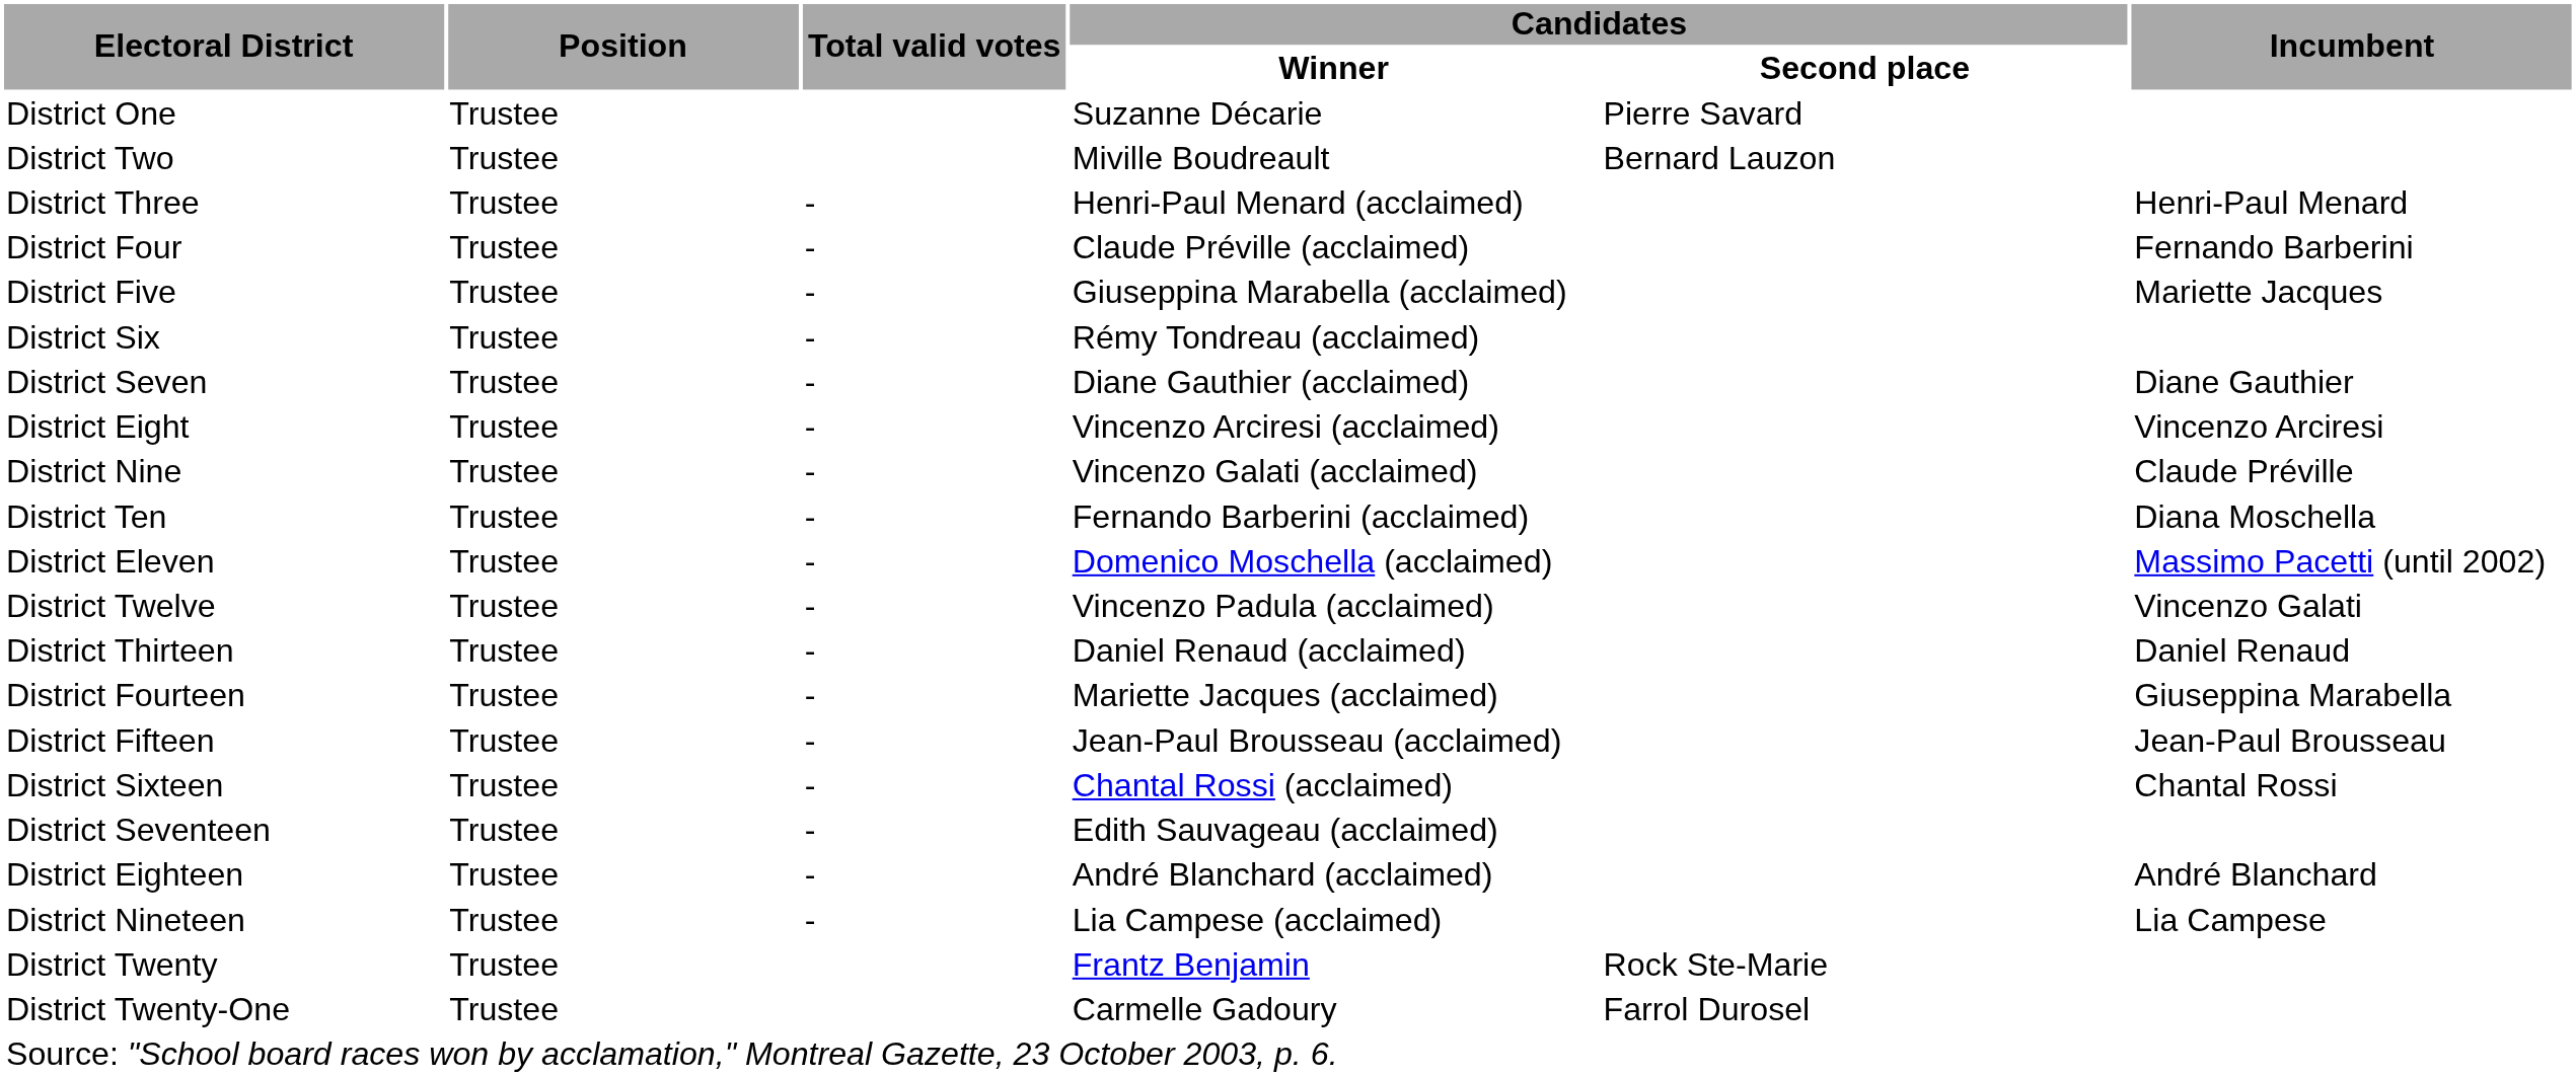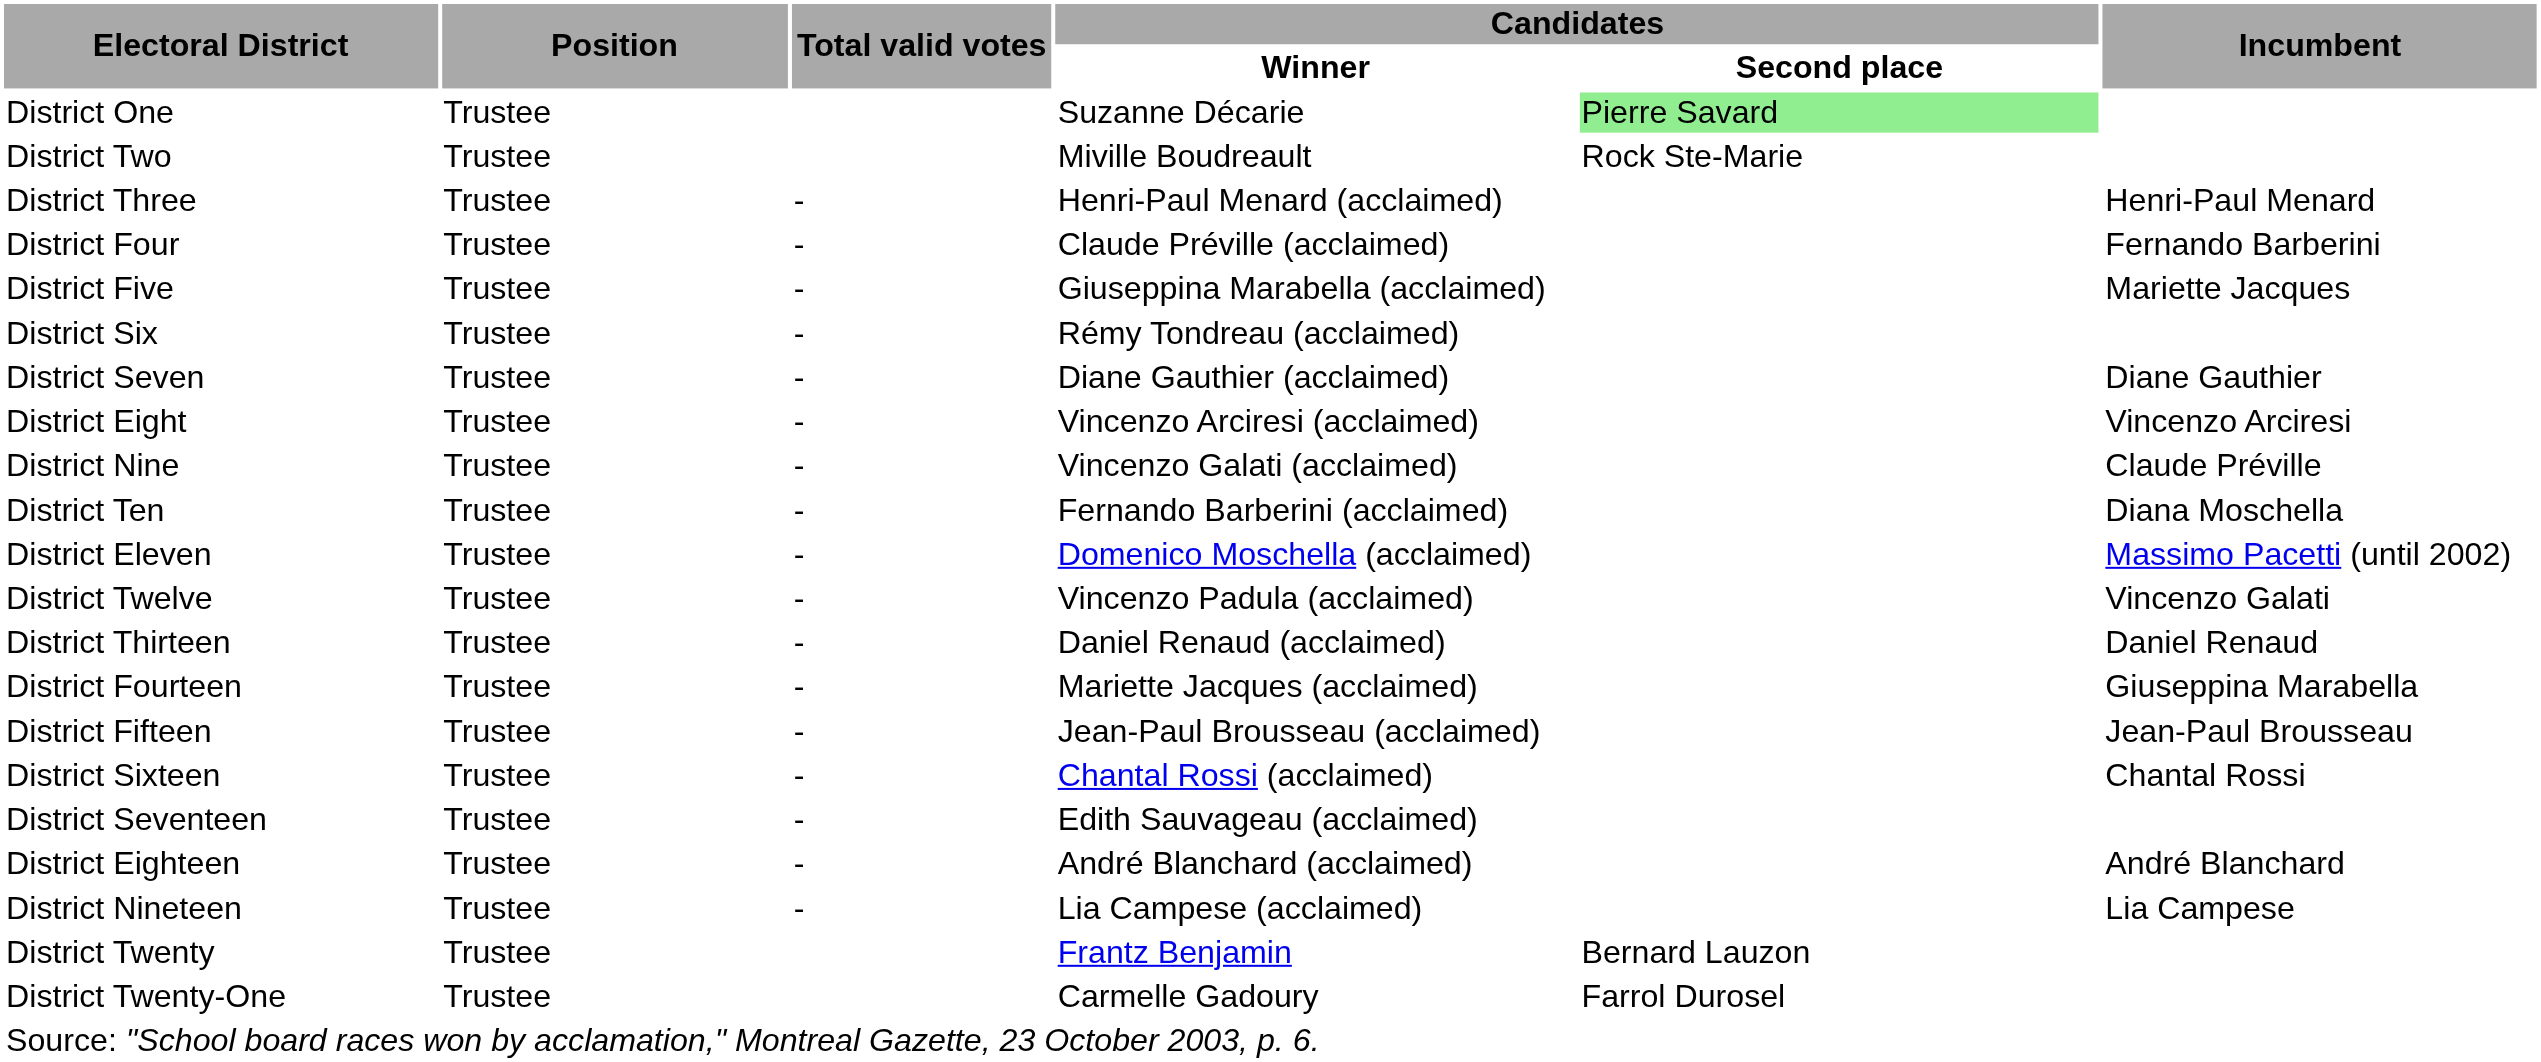District One | Candidates / Second place: no background -> lightgreen background
District Two | Candidates / Second place: Bernard Lauzon -> Rock Ste-Marie
District Twenty | Candidates / Second place: Rock Ste-Marie -> Bernard Lauzon
